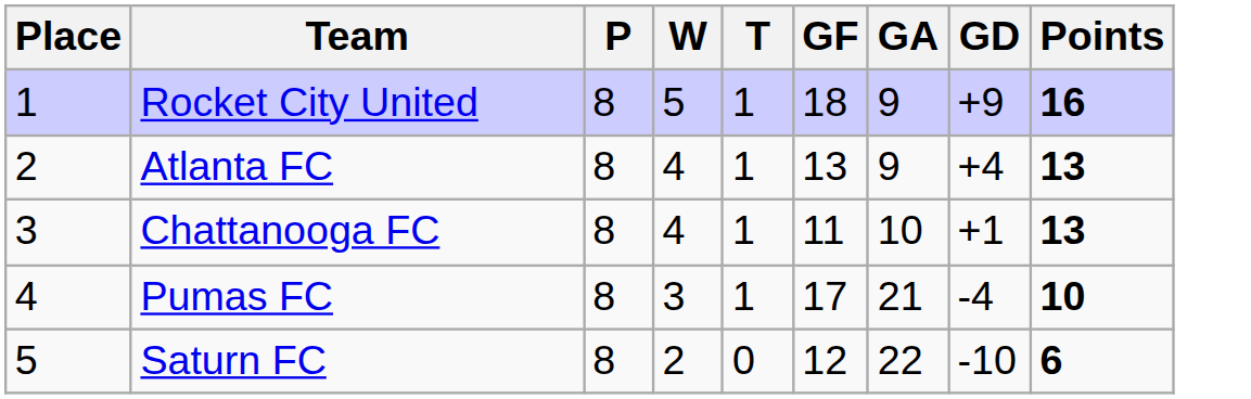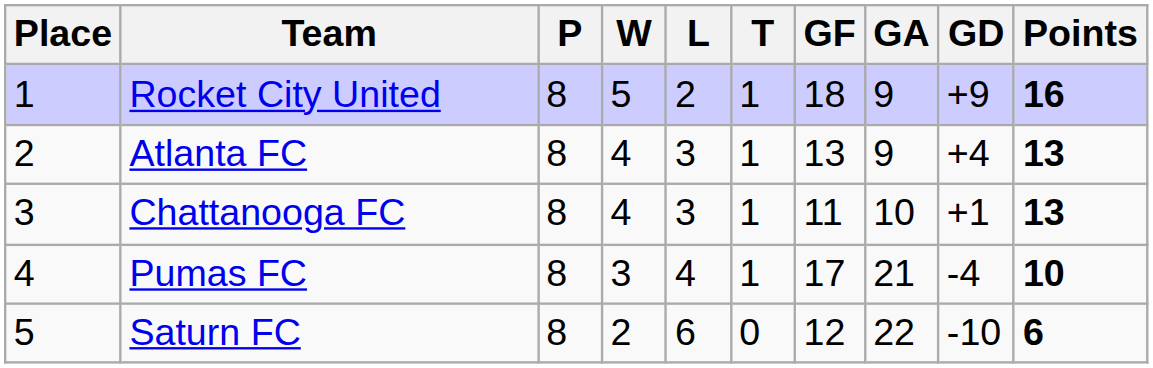+ column: L | 2 | 3 | 3 | 4 | 6
